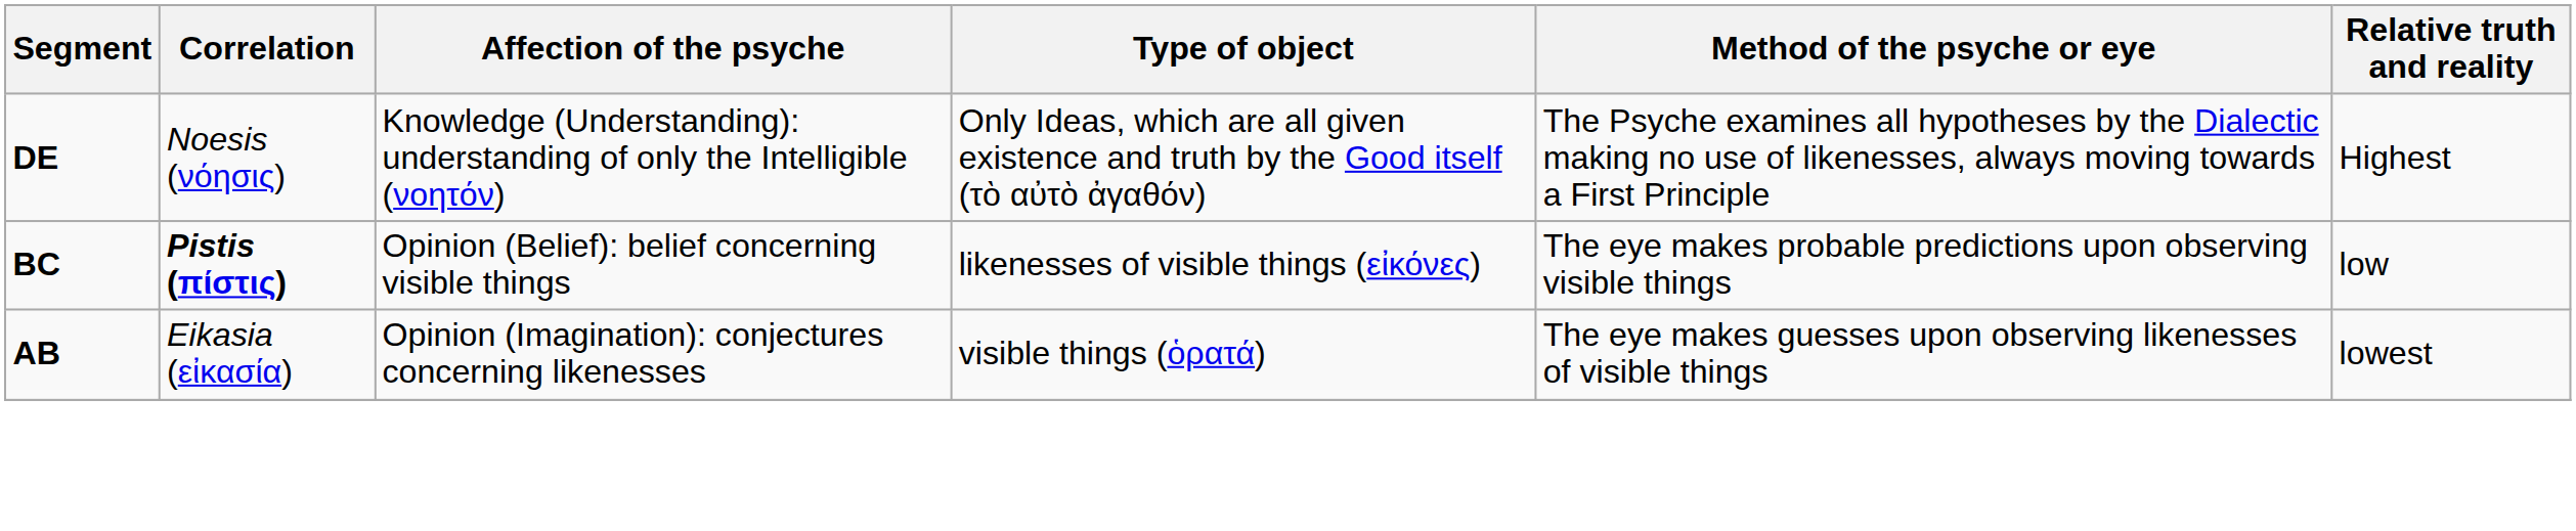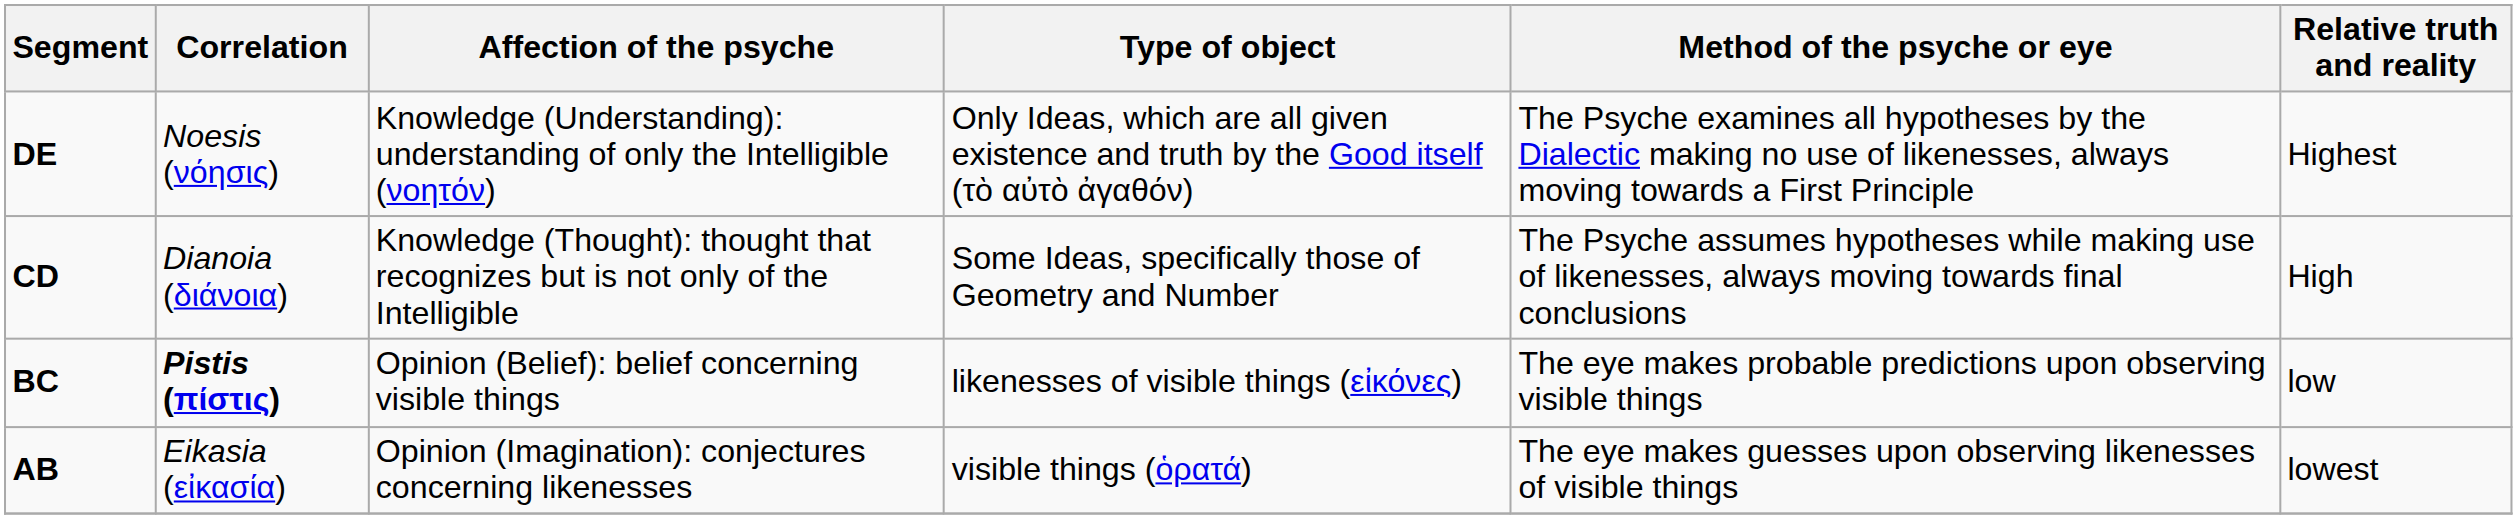+ row: CD | Dianoia (διάνοια) | Knowledge (Thought): thought that recognizes but is not only of the Intelligible | Some Ideas, specifically those of Geometry and Number | The Psyche assumes hypotheses while making use of likenesses, always moving towards final conclusions | High
